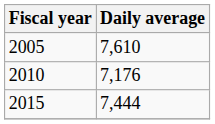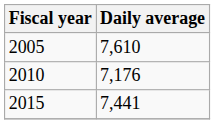2015 | Daily average: 7,444 -> 7,441
